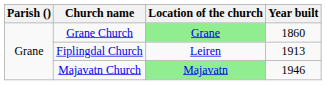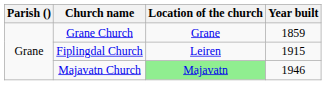Grane Church | Location of the church: lightgreen background -> no background
Grane Church | Year built: 1860 -> 1859
Fiplingdal Church | Year built: 1913 -> 1915
